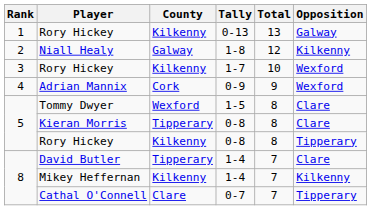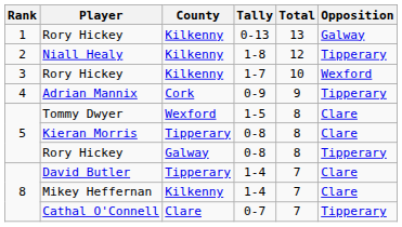Niall Healy | County: Galway -> Kilkenny
Niall Healy | Opposition: Kilkenny -> Tipperary
Adrian Mannix | Opposition: Wexford -> Tipperary
Rory Hickey / 0-8 | County: Kilkenny -> Galway
Mikey Heffernan | Opposition: Kilkenny -> Clare
